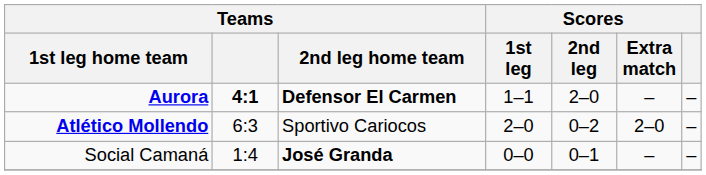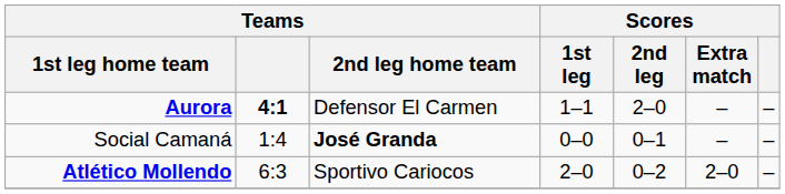Aurora | Teams / 2nd leg home team: bold -> normal
rows swapped: Social Camaná <-> Atlético Mollendo
